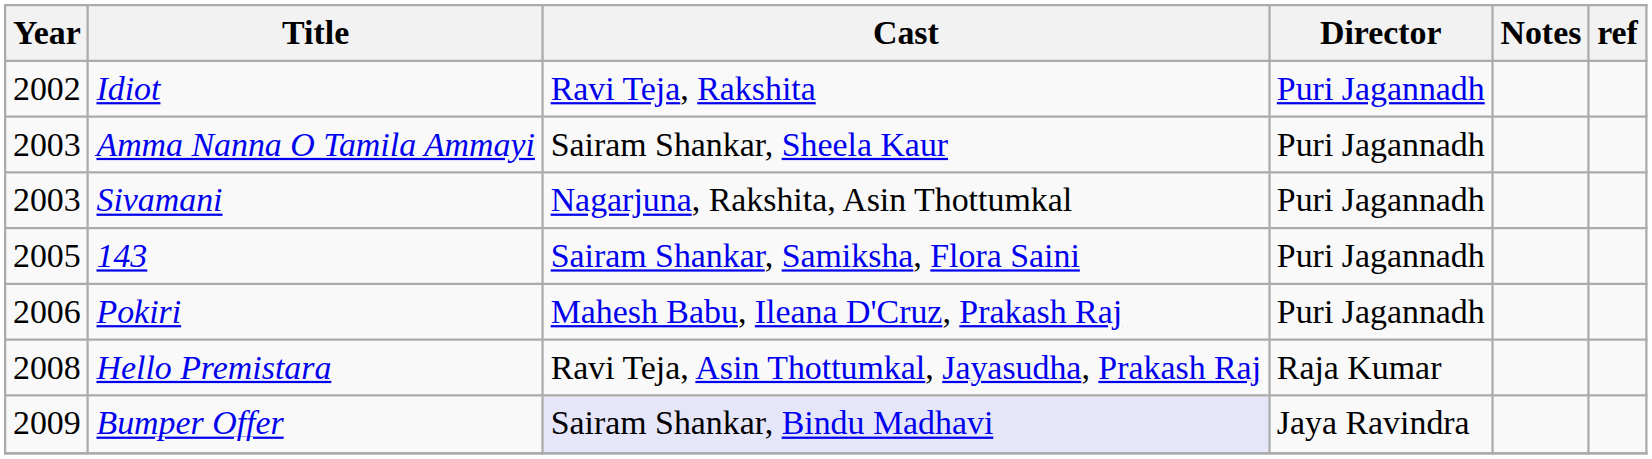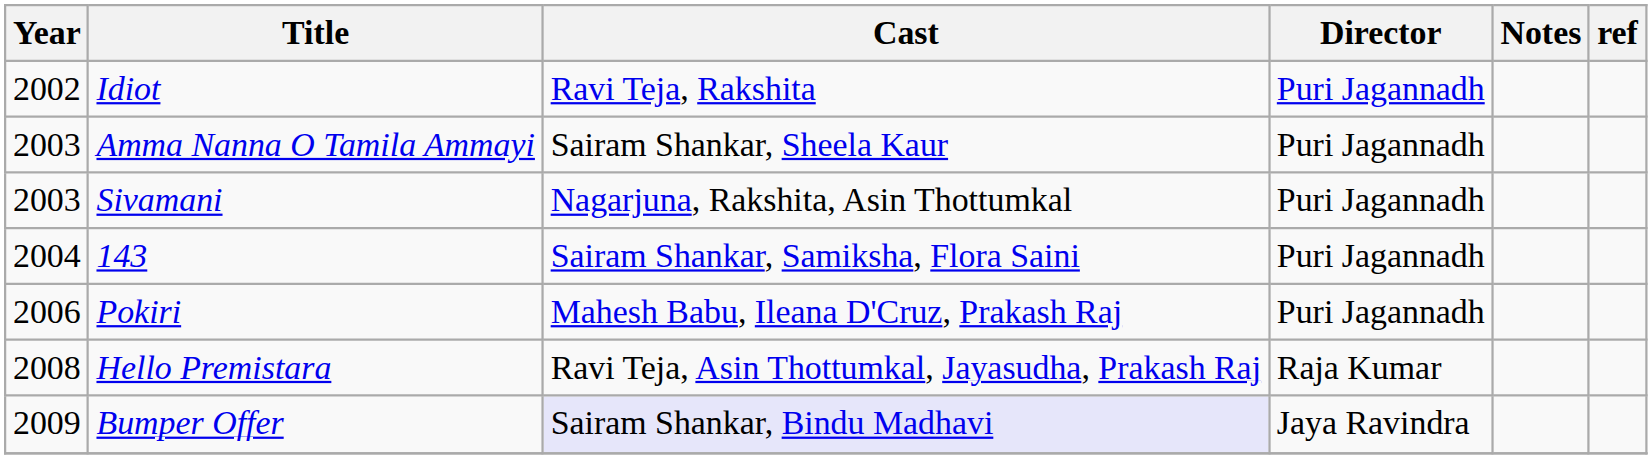143 | Year: 2005 -> 2004
